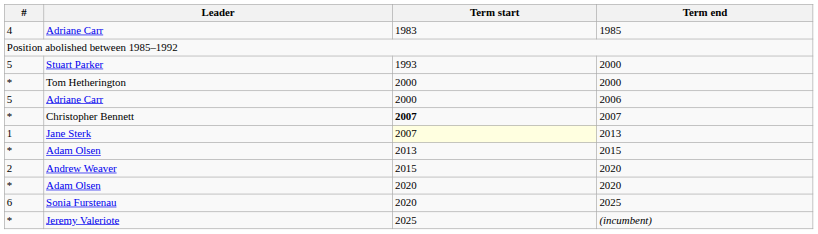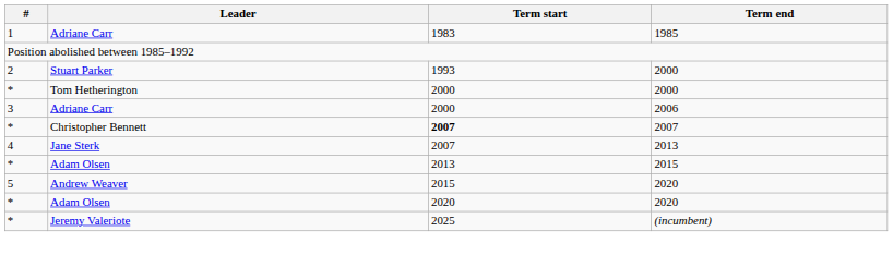Adriane Carr / 1985 | #: 4 -> 1
Stuart Parker | #: 5 -> 2
Adriane Carr / 2006 | #: 5 -> 3
Jane Sterk | #: 1 -> 4
Jane Sterk | Term start: lightyellow background -> no background
Andrew Weaver | #: 2 -> 5
- row: 6 | Sonia Furstenau | 2020 | 2025
